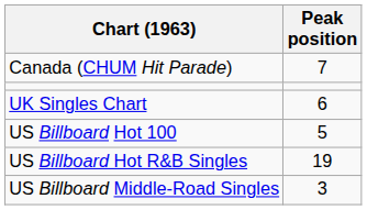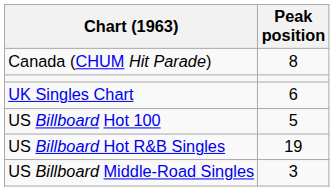Canada (CHUM Hit Parade) | Peak position: 7 -> 8
